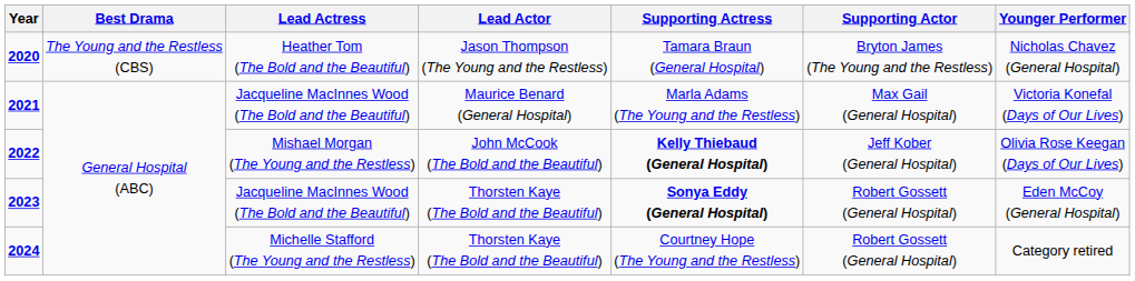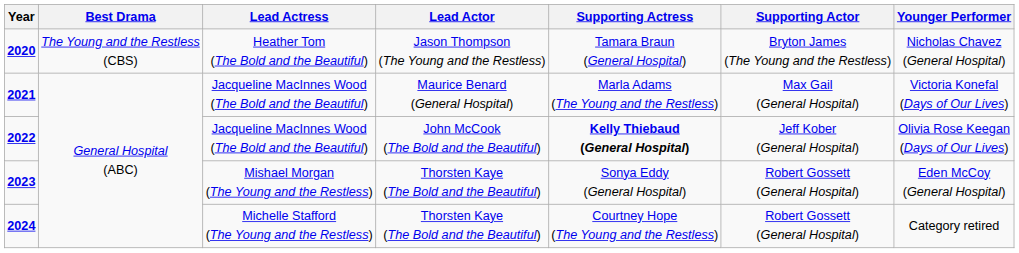2022 | Lead Actress: Mishael Morgan (The Young and the Restless) -> Jacqueline MacInnes Wood (The Bold and the Beautiful)
2023 | Lead Actress: Jacqueline MacInnes Wood (The Bold and the Beautiful) -> Mishael Morgan (The Young and the Restless)
2023 | Supporting Actress: bold -> normal
